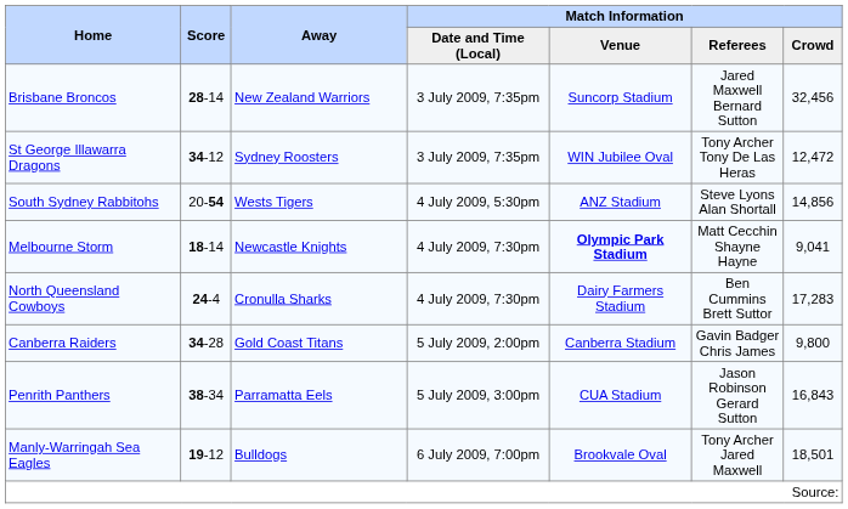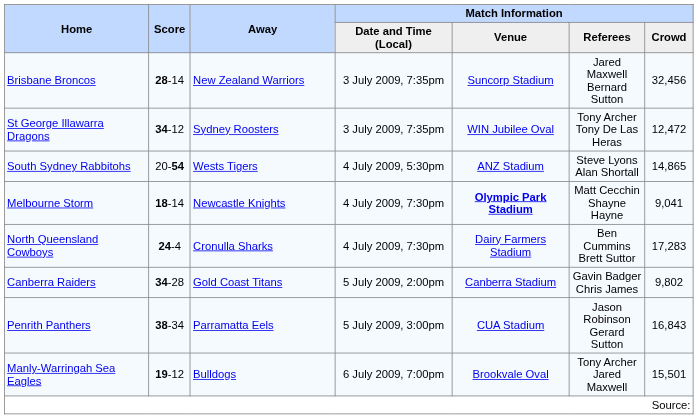South Sydney Rabbitohs | Match Information / Crowd: 14,856 -> 14,865
Canberra Raiders | Match Information / Crowd: 9,800 -> 9,802
Manly-Warringah Sea Eagles | Match Information / Crowd: 18,501 -> 15,501
